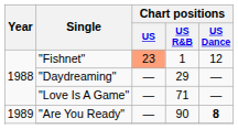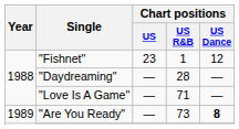"Fishnet" | Chart positions / US: lightsalmon background -> no background
"Daydreaming" | Chart positions / US R&B: 29 -> 28
"Are You Ready" | Chart positions / US R&B: 90 -> 73
